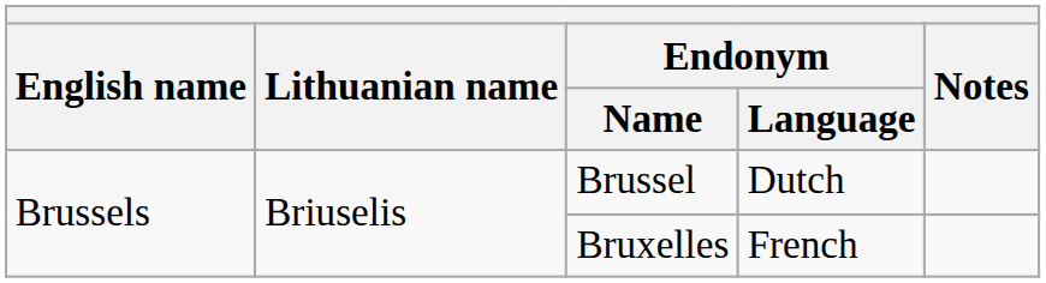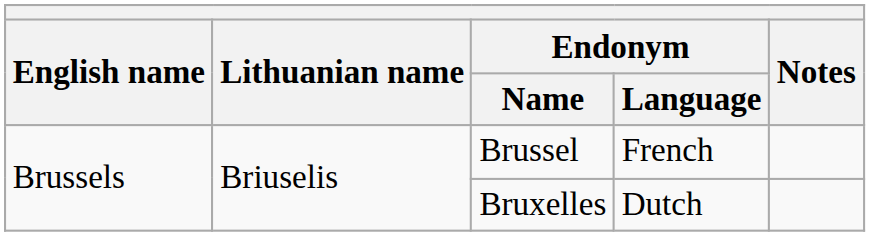Brussel | Endonym / Language: Dutch -> French
Bruxelles | Endonym / Language: French -> Dutch
